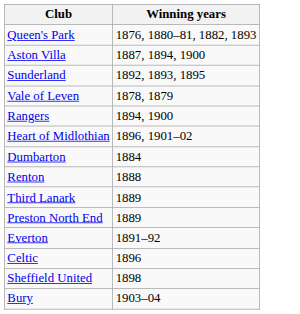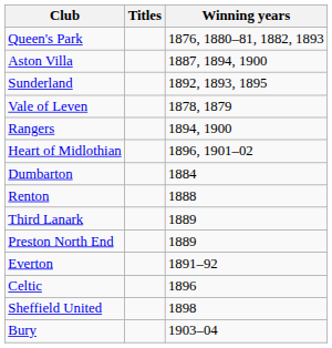+ column: Titles
